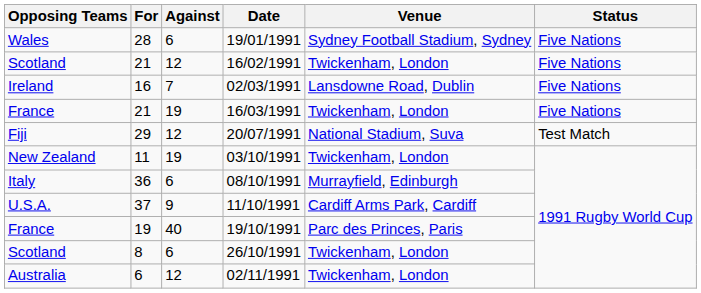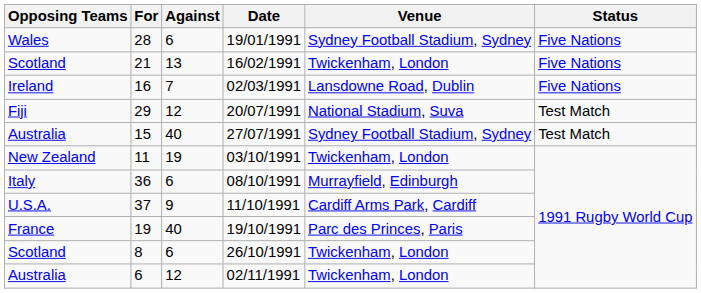16/02/1991 | Against: 12 -> 13
- row: France | 21 | 19 | 16/03/1991 | Twickenham, London | Five Nations
+ row: Australia | 15 | 40 | 27/07/1991 | Sydney Football Stadium, Sydney | Test Match
